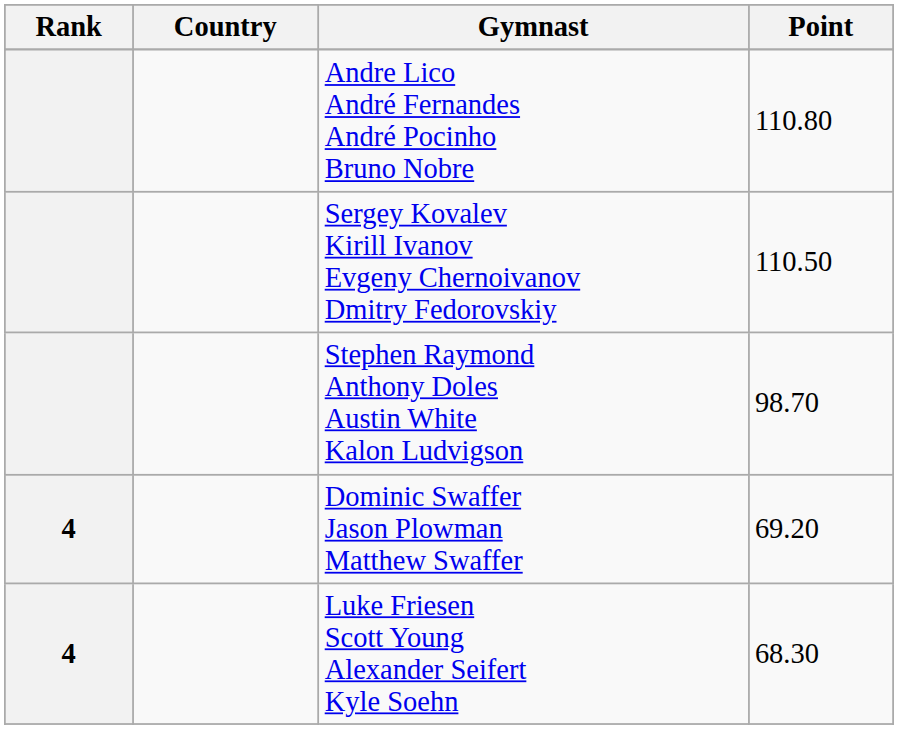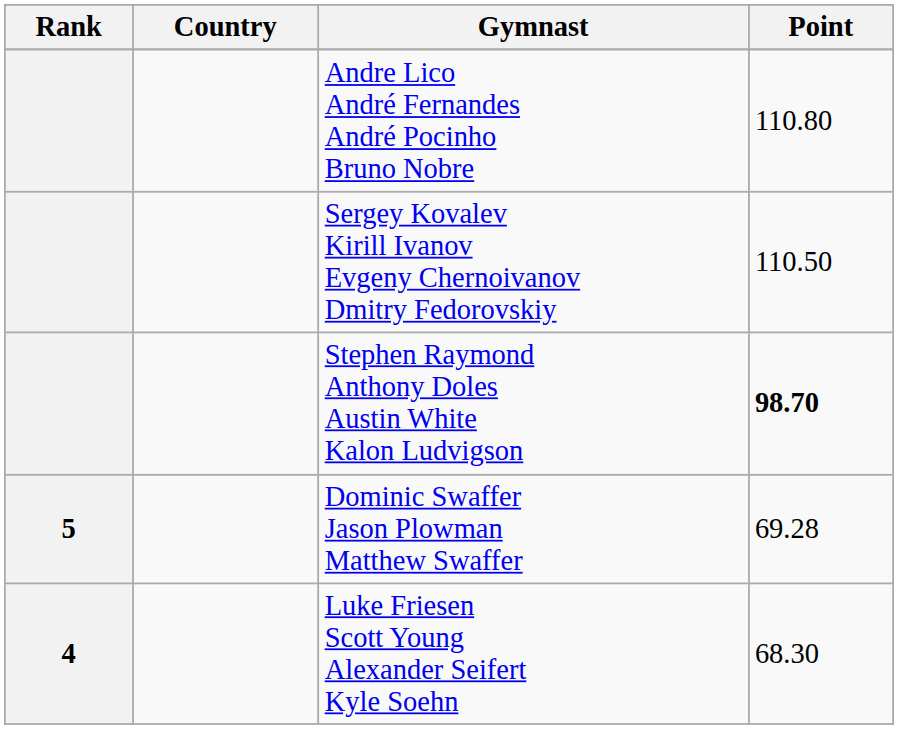Stephen Raymond Anthony Doles Austin White Kalon Ludvigson | Point: normal -> bold
Dominic Swaffer Jason Plowman Matthew Swaffer | Rank: 4 -> 5
Dominic Swaffer Jason Plowman Matthew Swaffer | Point: 69.20 -> 69.28
